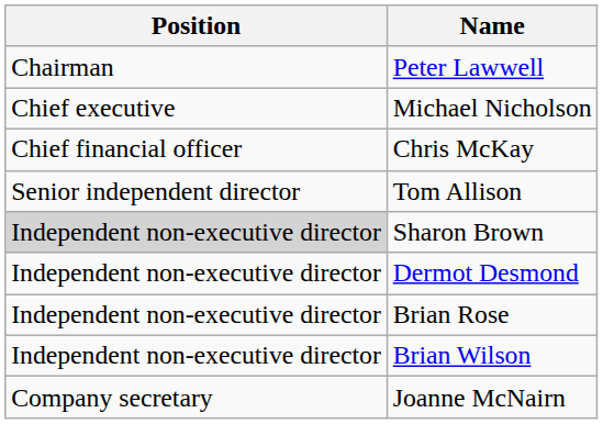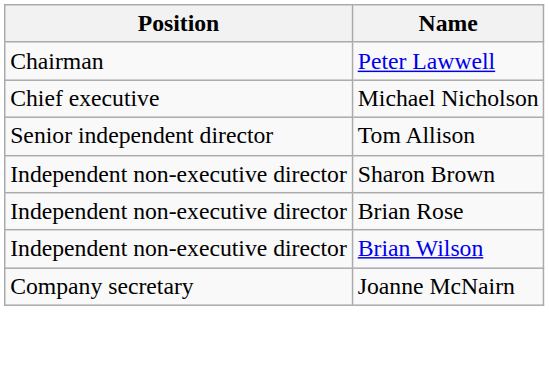- row: Chief financial officer | Chris McKay
Sharon Brown | Position: lightgrey background -> no background
- row: Independent non-executive director | Dermot Desmond
